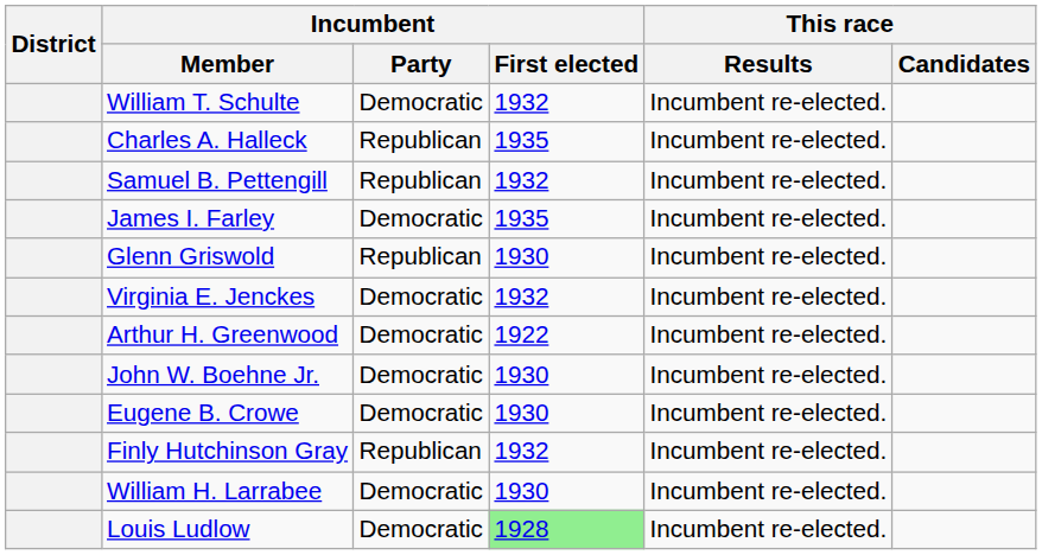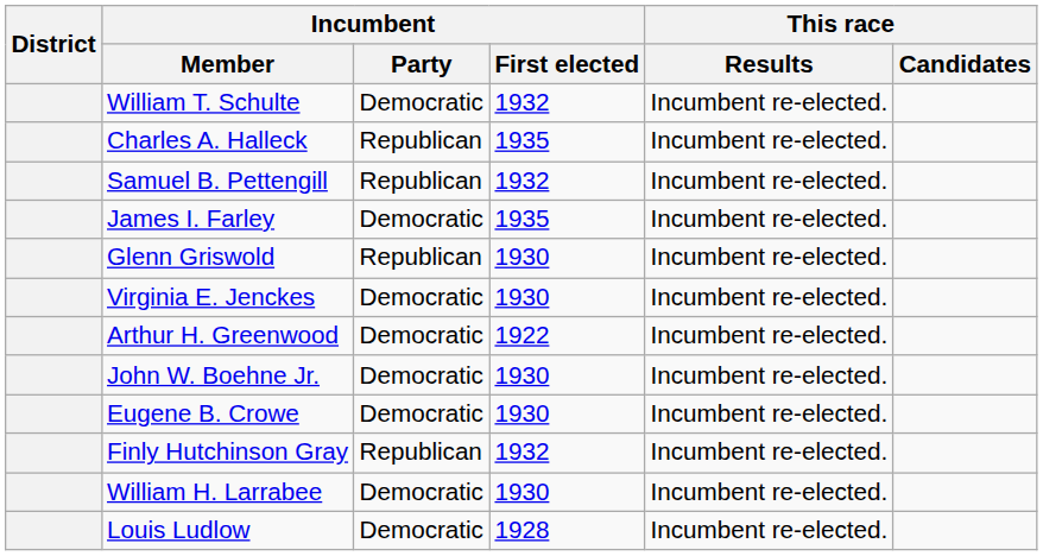Virginia E. Jenckes | Incumbent / First elected: 1932 -> 1930
Louis Ludlow | Incumbent / First elected: lightgreen background -> no background
